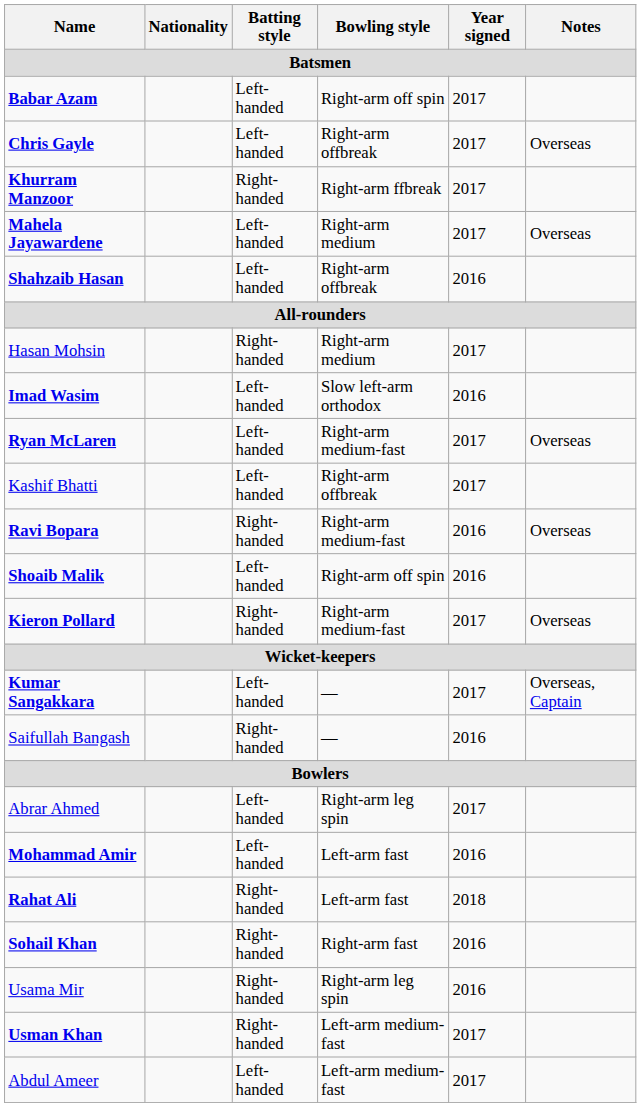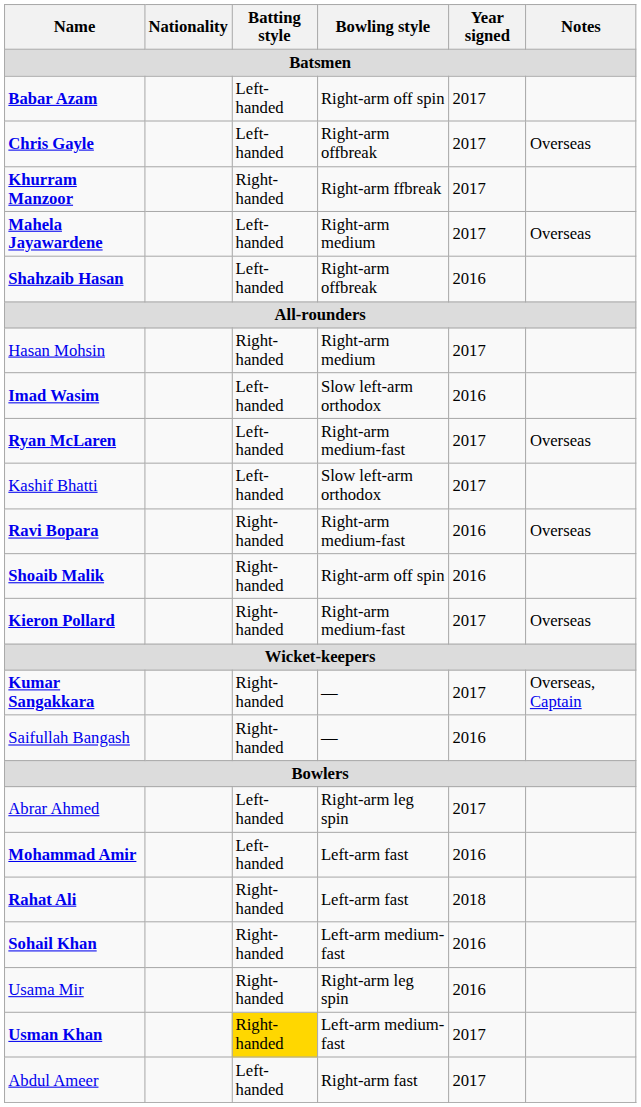Kashif Bhatti | Bowling style / Batsmen: Right-arm offbreak -> Slow left-arm orthodox
Shoaib Malik | Batting style / Batsmen: Left-handed -> Right-handed
Kumar Sangakkara | Batting style / Batsmen: Left-handed -> Right-handed
Sohail Khan | Bowling style / Batsmen: Right-arm fast -> Left-arm medium-fast
Usman Khan | Batting style / Batsmen: no background -> gold background
Abdul Ameer | Bowling style / Batsmen: Left-arm medium-fast -> Right-arm fast
